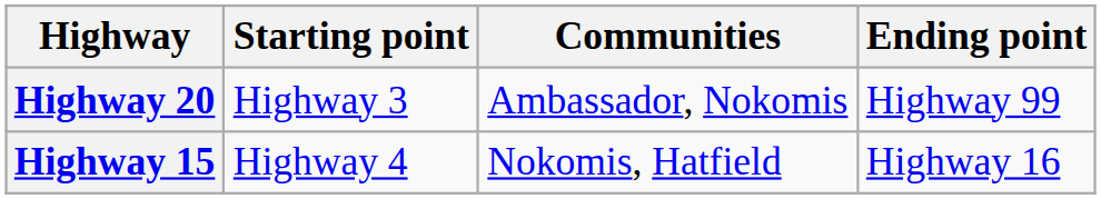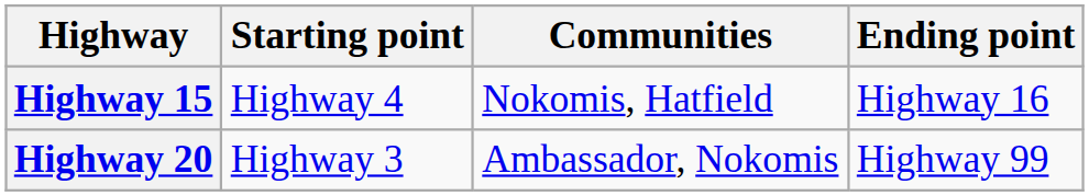rows swapped: Highway 15 <-> Highway 20
